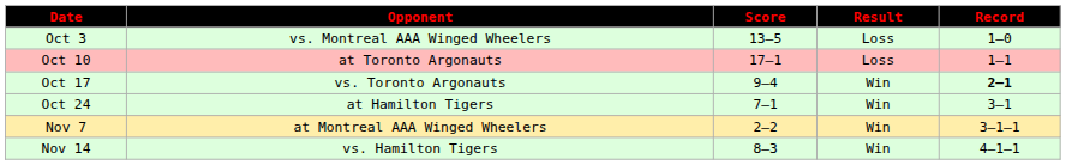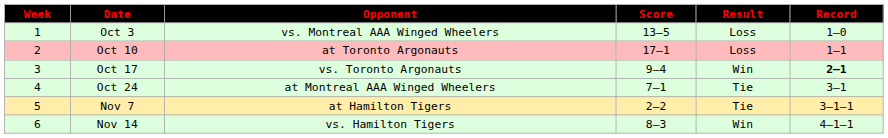+ column: Week | 1 | 2 | 3 | 4 | 5 | 6
Oct 24 | Opponent: at Hamilton Tigers -> at Montreal AAA Winged Wheelers
Oct 24 | Result: Win -> Tie
Nov 7 | Opponent: at Montreal AAA Winged Wheelers -> at Hamilton Tigers
Nov 7 | Result: Win -> Tie
